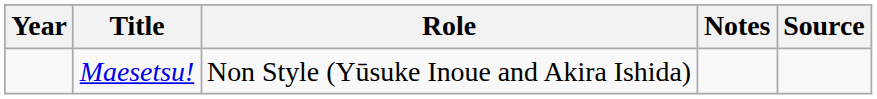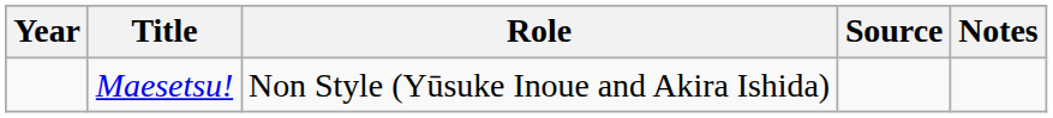columns swapped: Notes <-> Source
